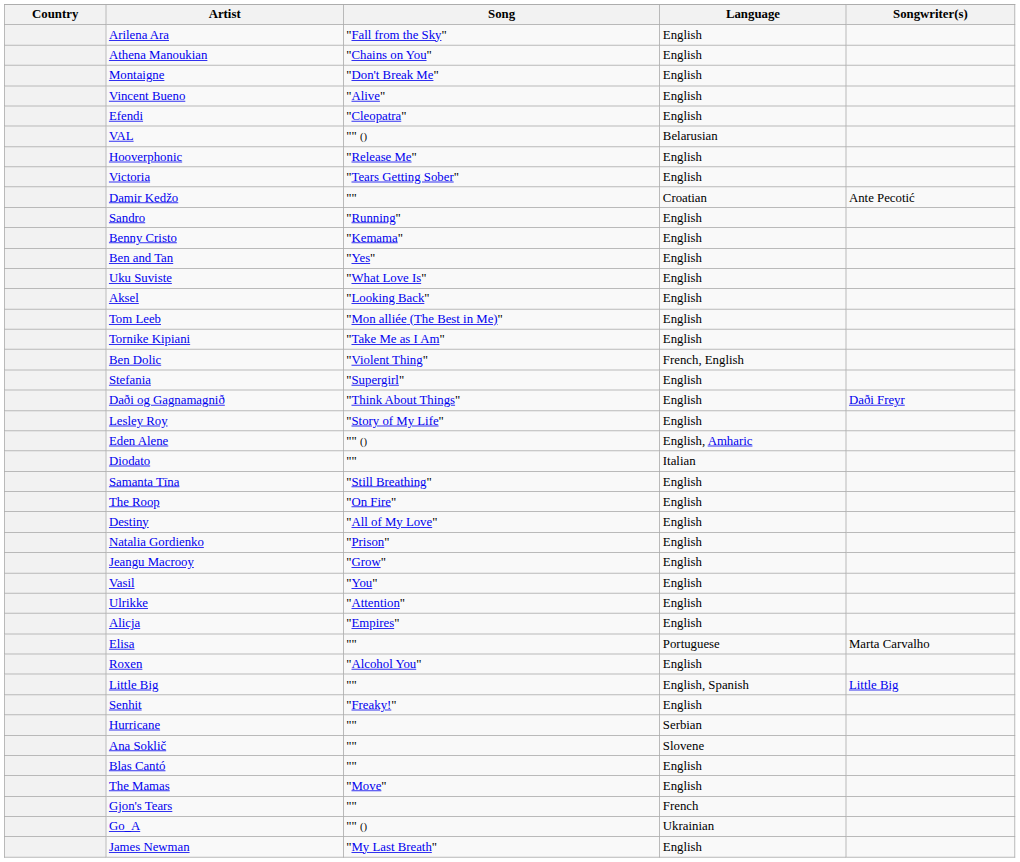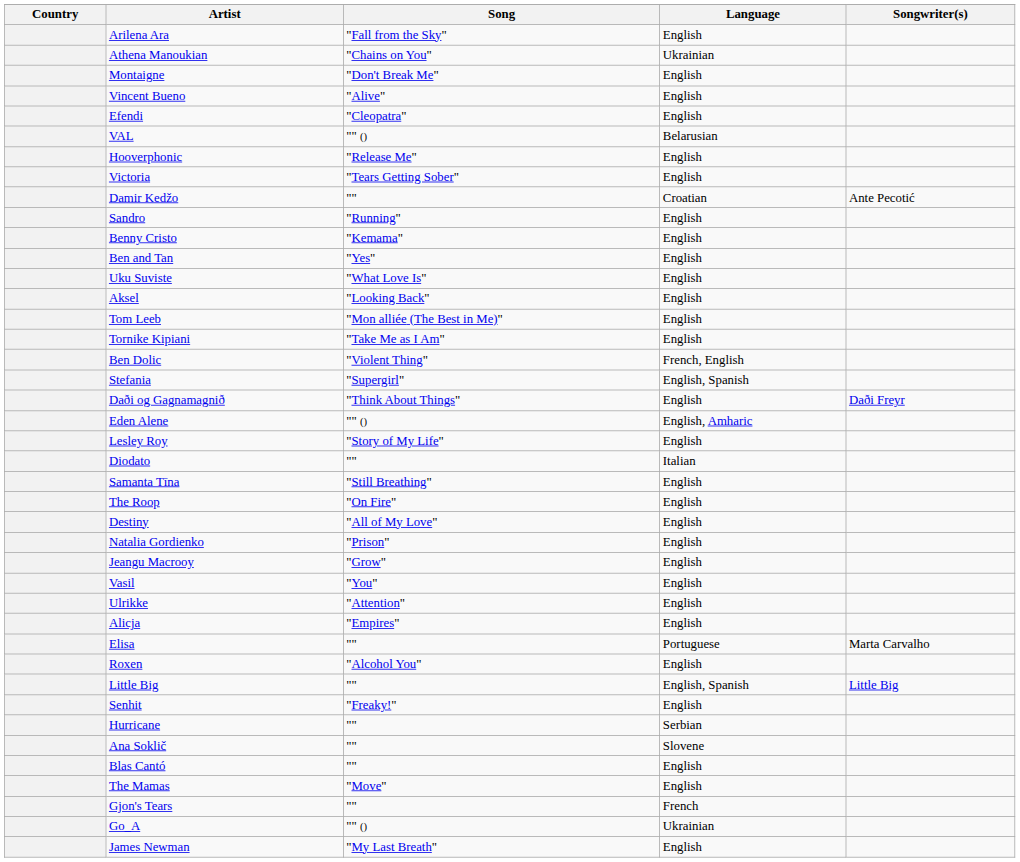Athena Manoukian | Language: English -> Ukrainian
Stefania | Language: English -> English, Spanish
rows swapped: Lesley Roy <-> Eden Alene
